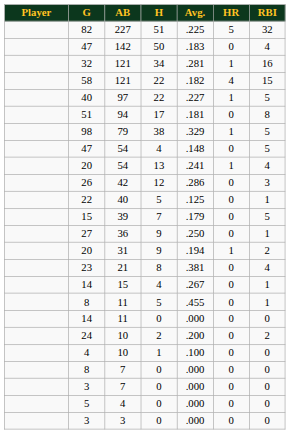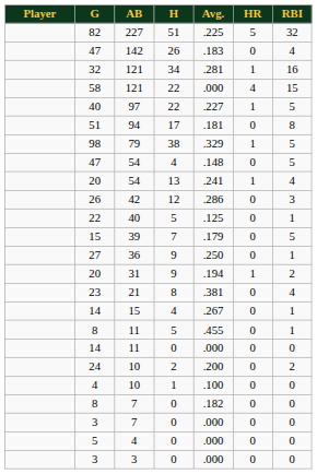47 / 142 | H: 50 -> 26
58 | Avg.: .182 -> .000
8 / 7 | Avg.: .000 -> .182
